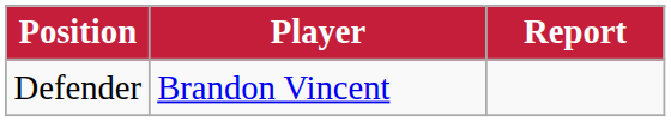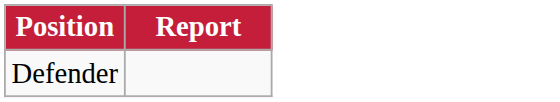- column: Player | Brandon Vincent
